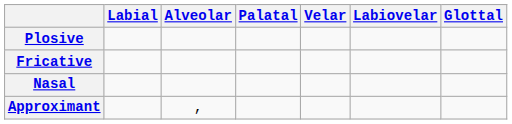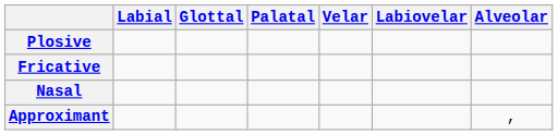columns swapped: Alveolar <-> Glottal
